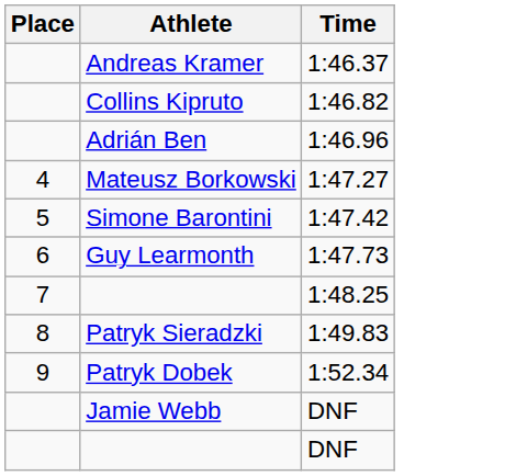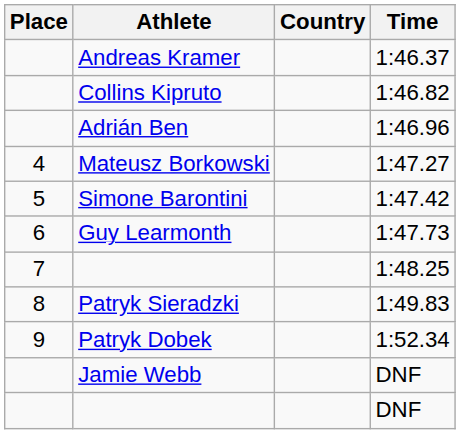+ column: Country
